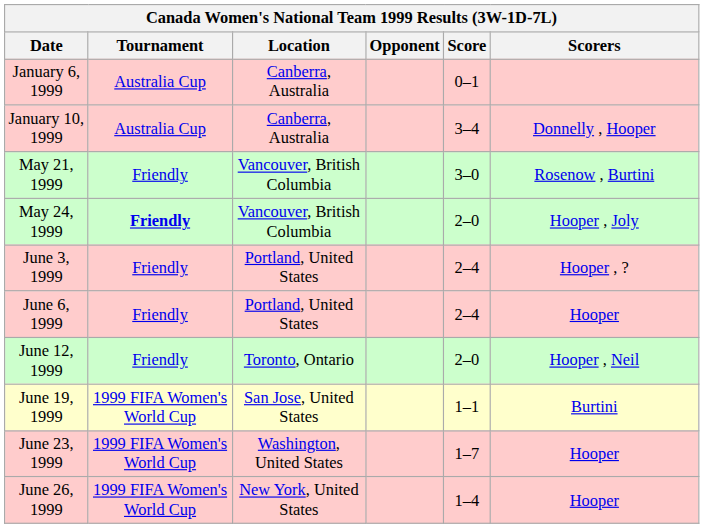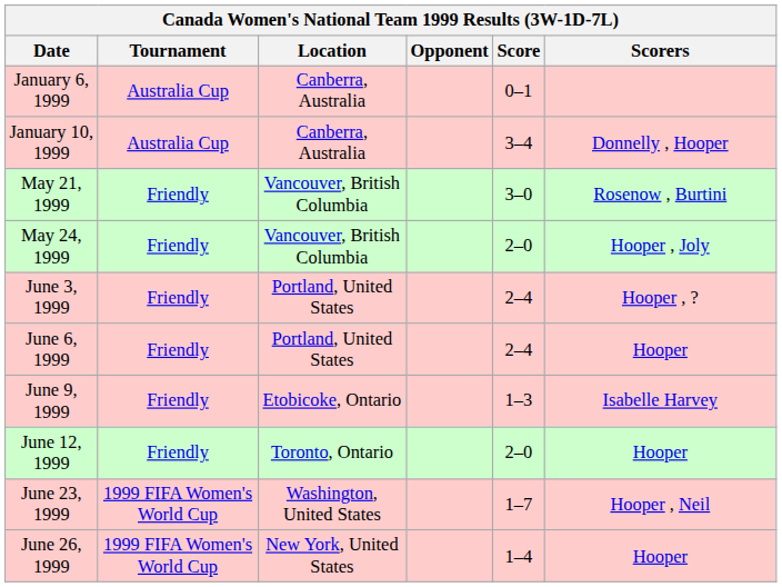May 24, 1999 | Tournament: bold -> normal
+ row: June 9, 1999 | Friendly | Etobicoke, Ontario | 1–3 | Isabelle Harvey
June 12, 1999 | Scorers: Hooper , Neil -> Hooper
- row: June 19, 1999 | 1999 FIFA Women's World Cup | San Jose, United States | 1–1 | Burtini
June 23, 1999 | Scorers: Hooper -> Hooper , Neil
